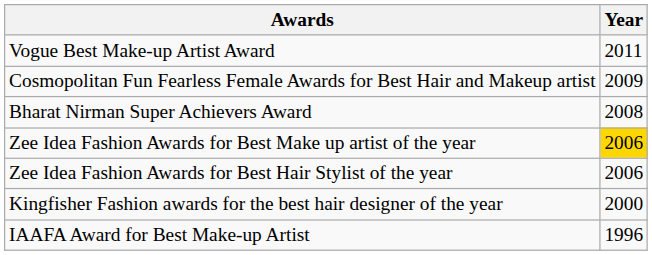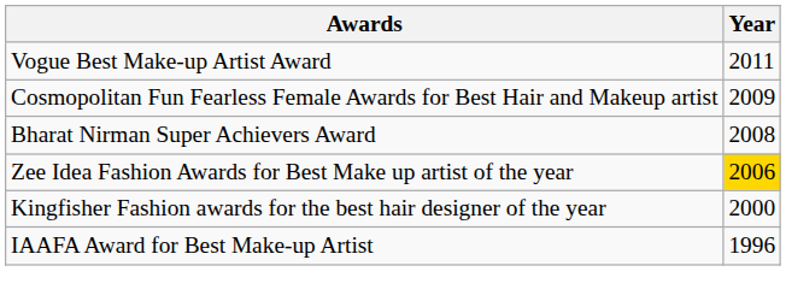- row: Zee Idea Fashion Awards for Best Hair Stylist of the year | 2006
